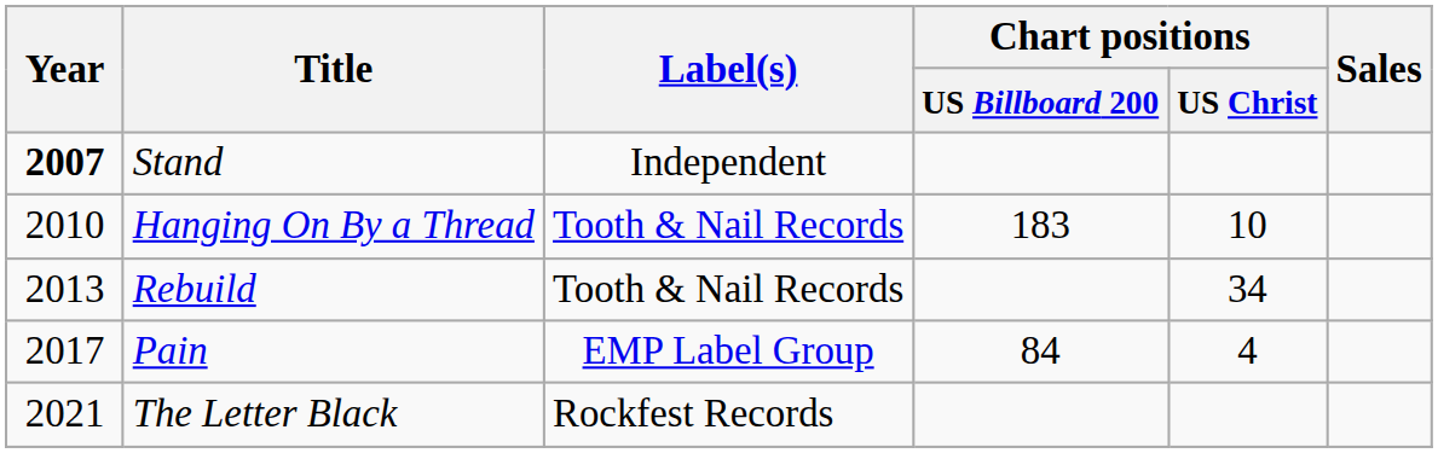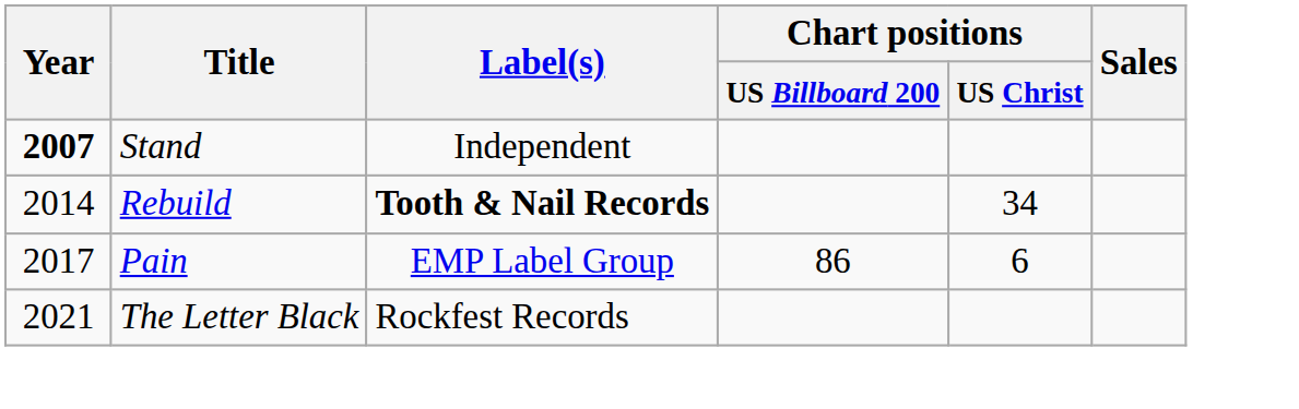- row: 2010 | Hanging On By a Thread | Tooth & Nail Records | 183 | 10
Rebuild | Year: 2013 -> 2014
Rebuild | Label(s): normal -> bold
Pain | Chart positions / US Billboard 200: 84 -> 86
Pain | Chart positions / US Christ: 4 -> 6
